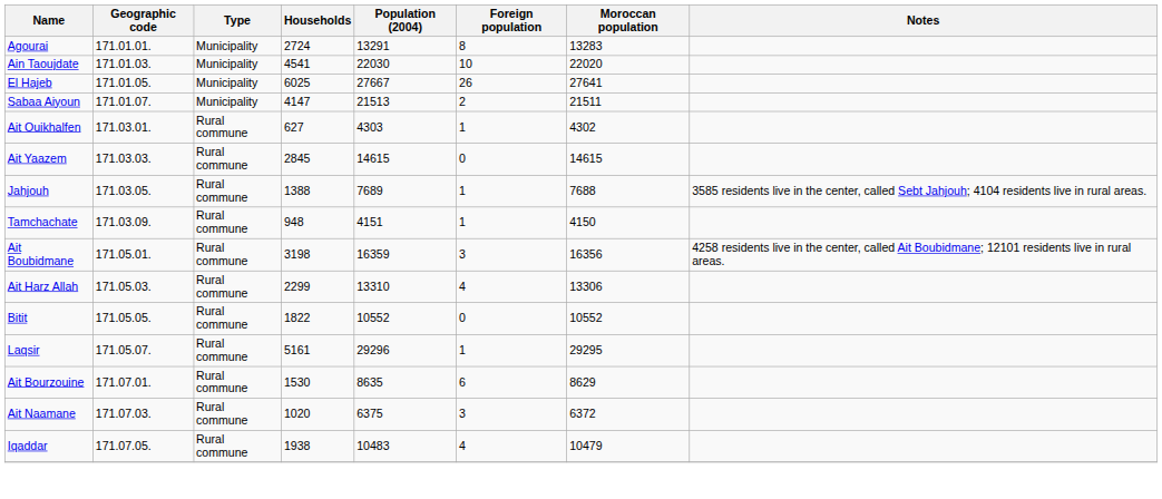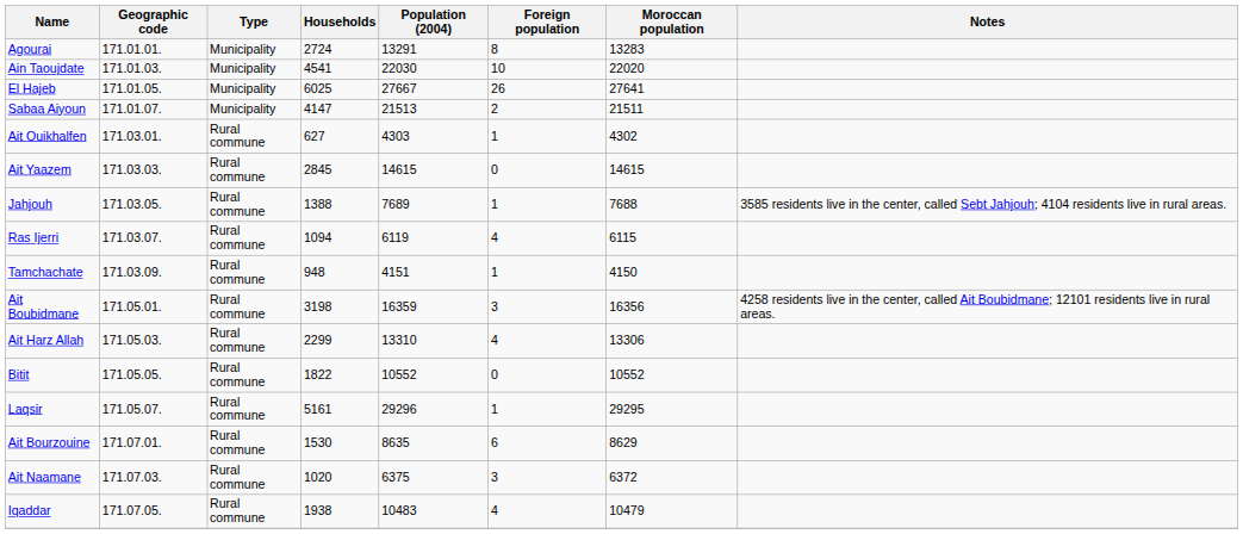+ row: Ras Ijerri | 171.03.07. | Rural commune | 1094 | 6119 | 4 | 6115
